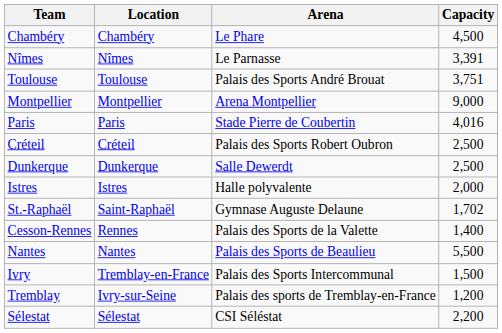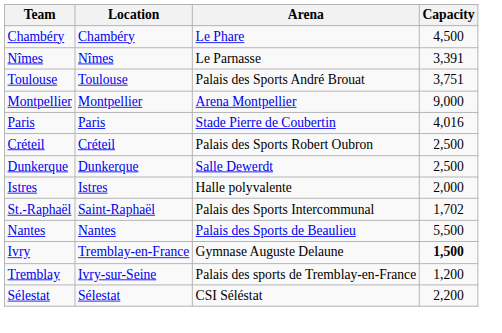St.-Raphaël | Arena: Gymnase Auguste Delaune -> Palais des Sports Intercommunal
- row: Cesson-Rennes | Rennes | Palais des Sports de la Valette | 1,400
Ivry | Arena: Palais des Sports Intercommunal -> Gymnase Auguste Delaune
Ivry | Capacity: normal -> bold
